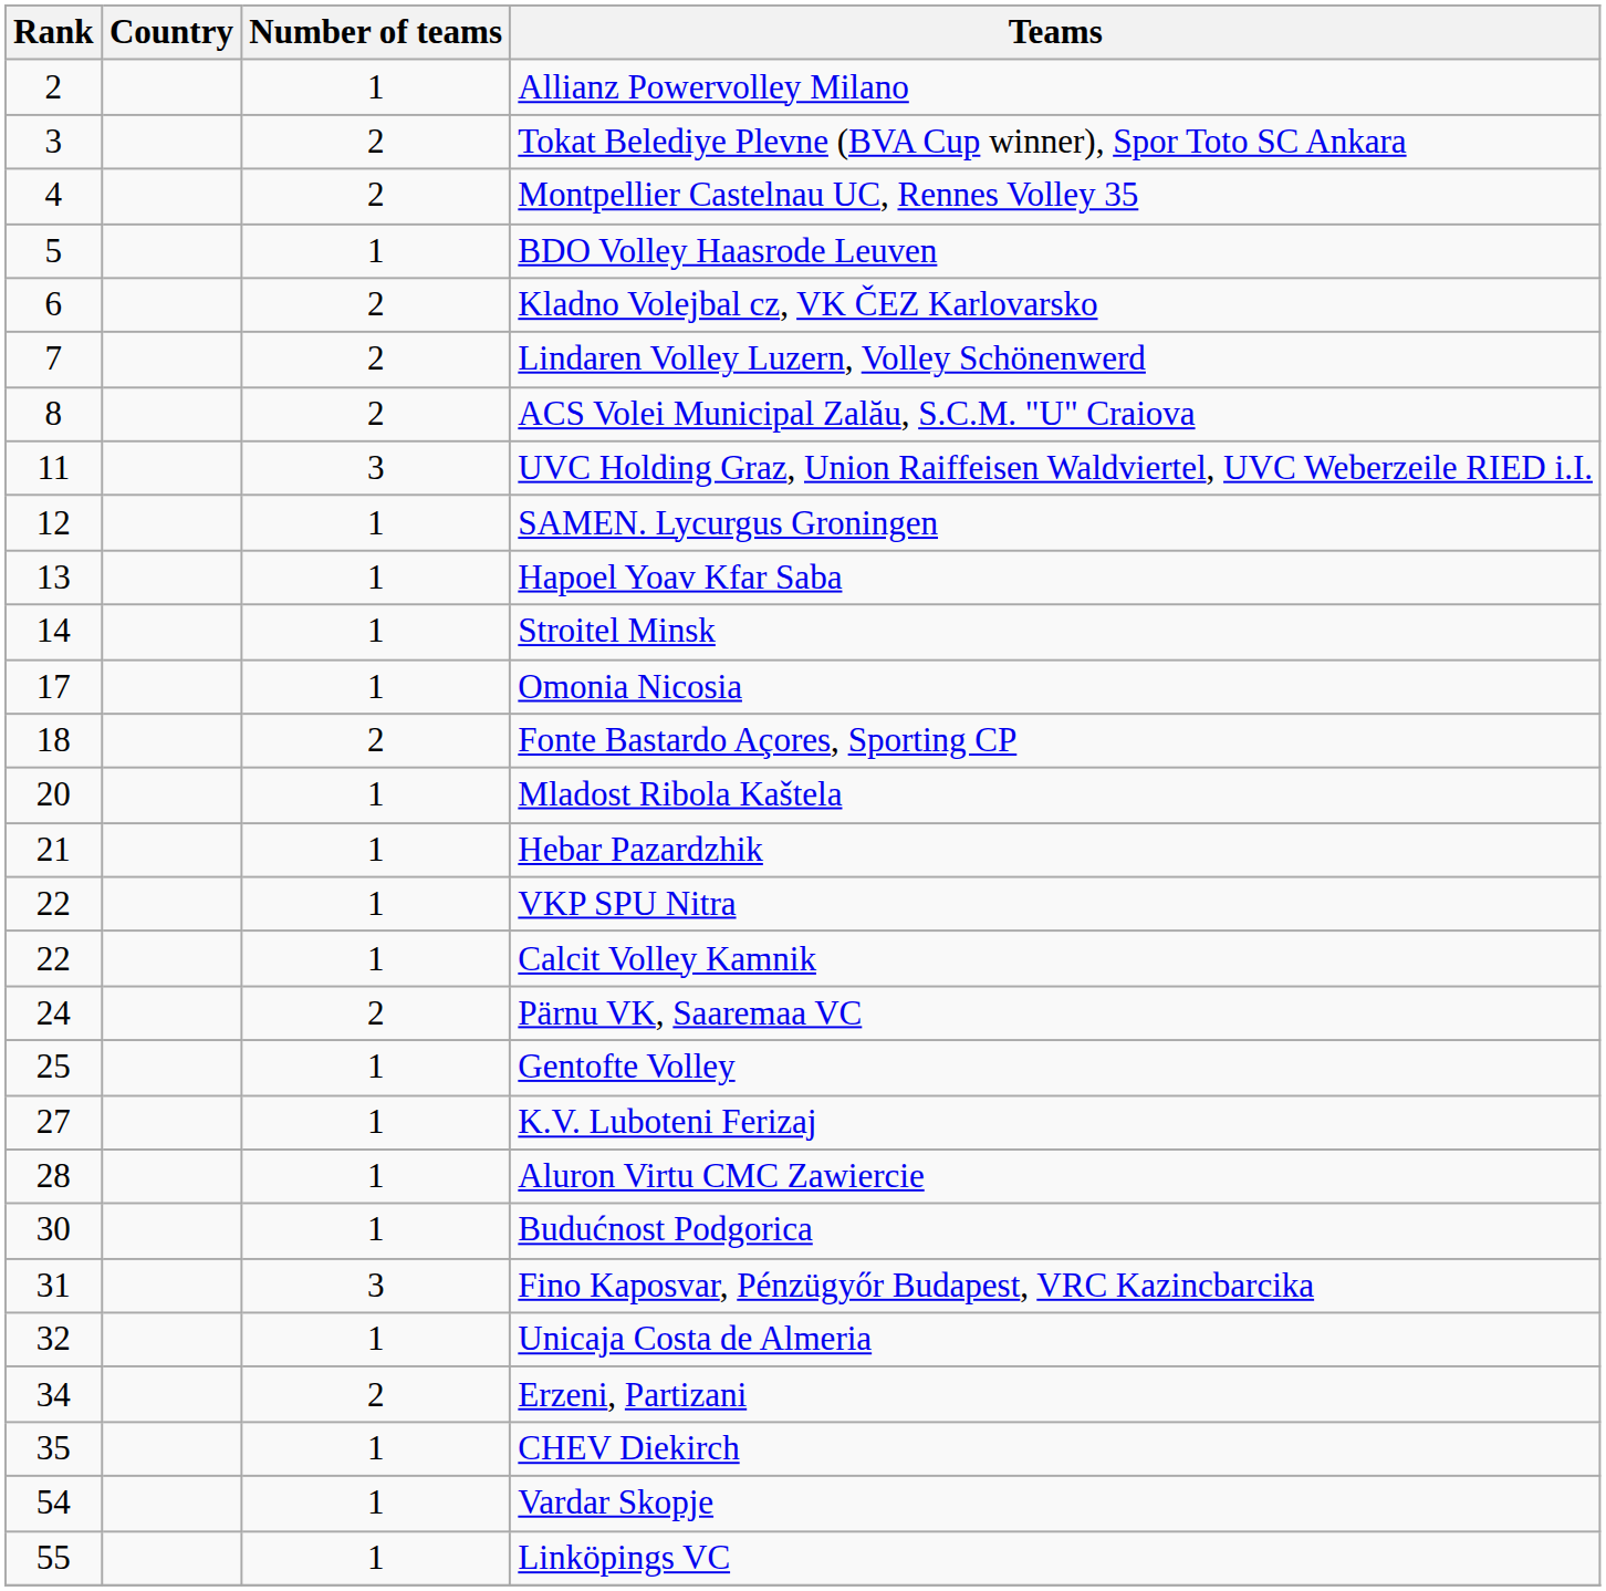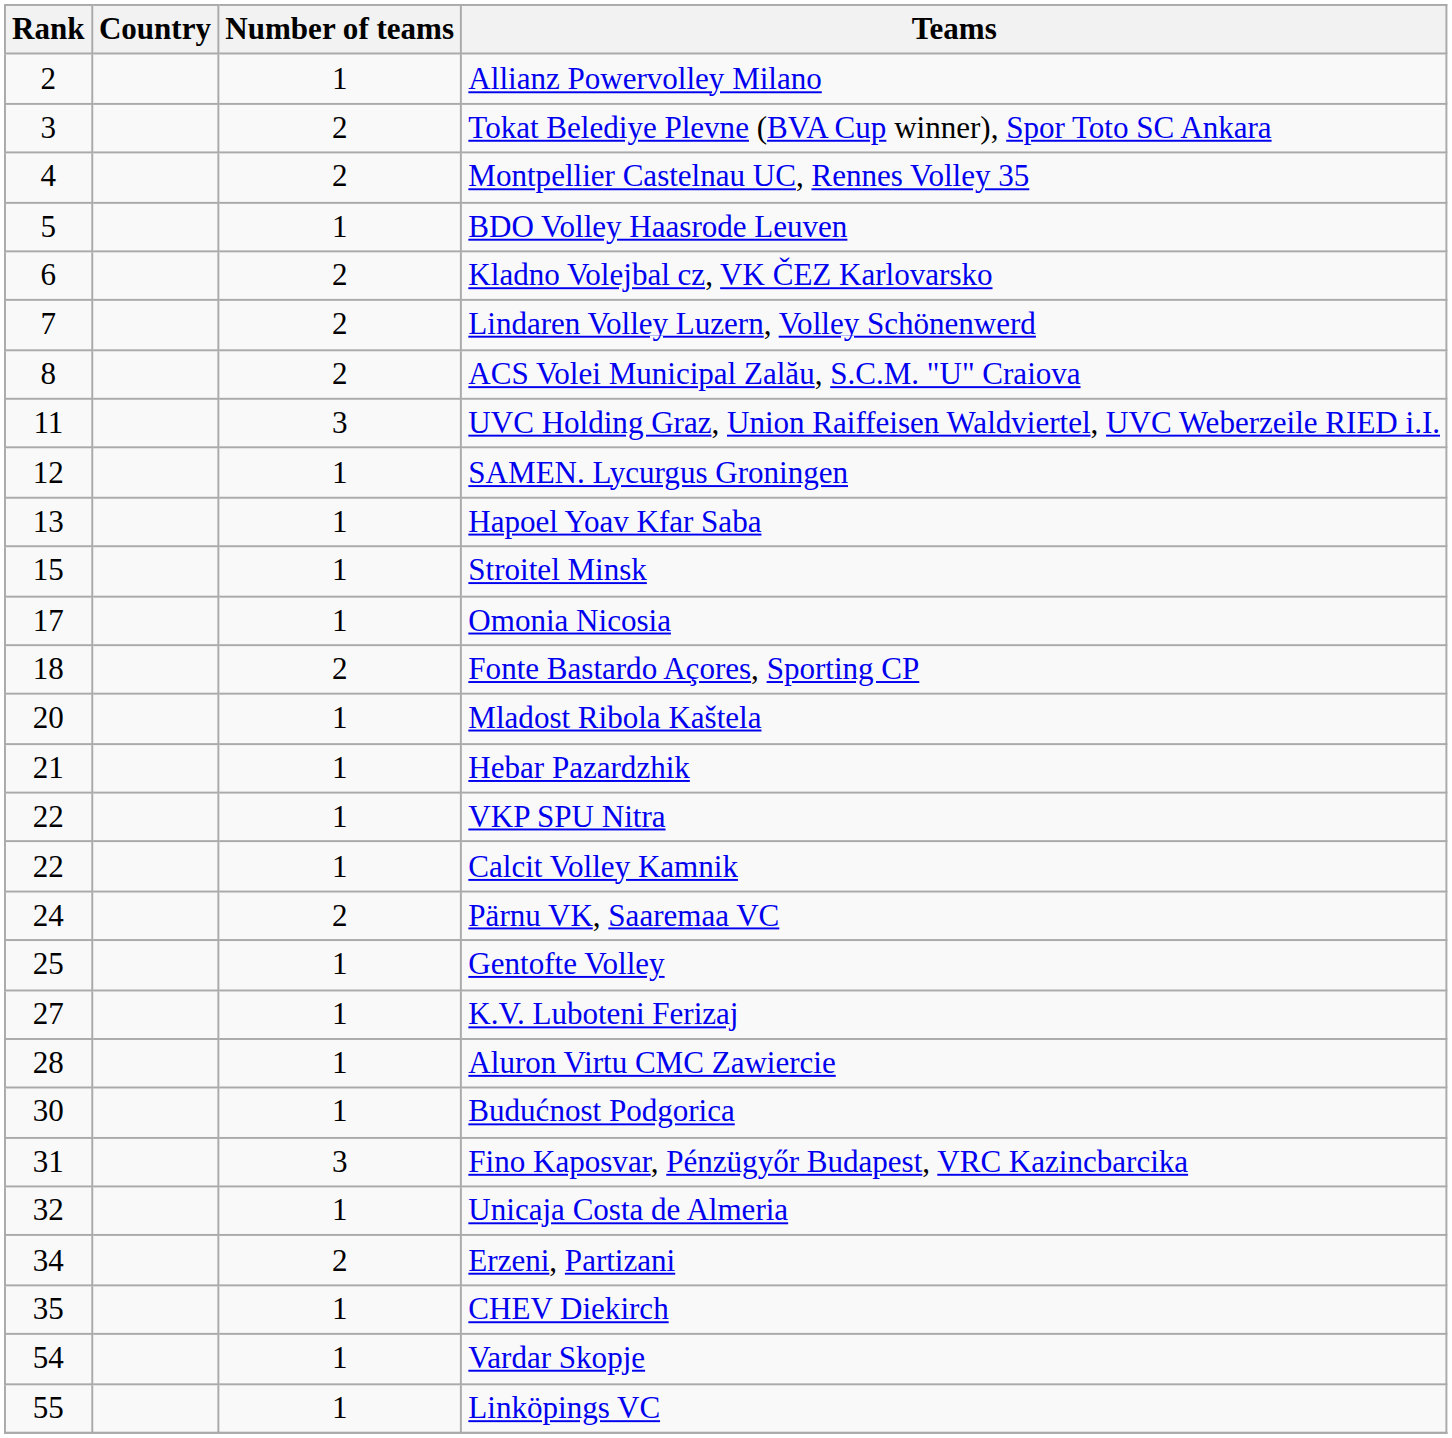Stroitel Minsk | Rank: 14 -> 15
